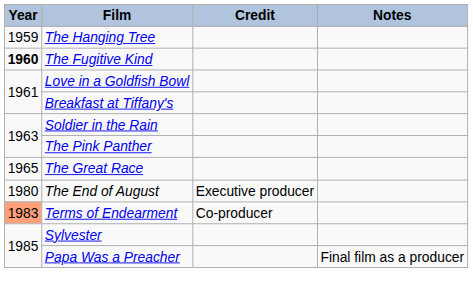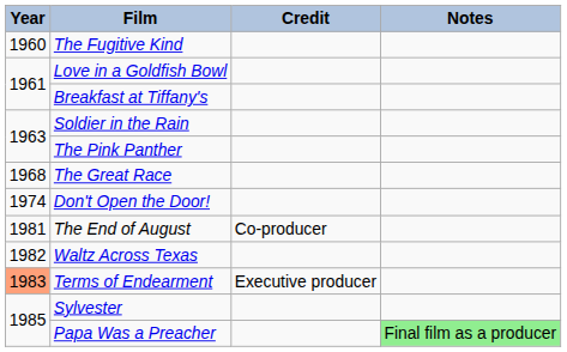- row: 1959 | The Hanging Tree
The Fugitive Kind | Year: bold -> normal
The Great Race | Year: 1965 -> 1968
+ row: 1974 | Don't Open the Door!
The End of August | Year: 1980 -> 1981
The End of August | Credit: Executive producer -> Co-producer
+ row: 1982 | Waltz Across Texas
Terms of Endearment | Credit: Co-producer -> Executive producer
Papa Was a Preacher | Notes: no background -> lightgreen background
